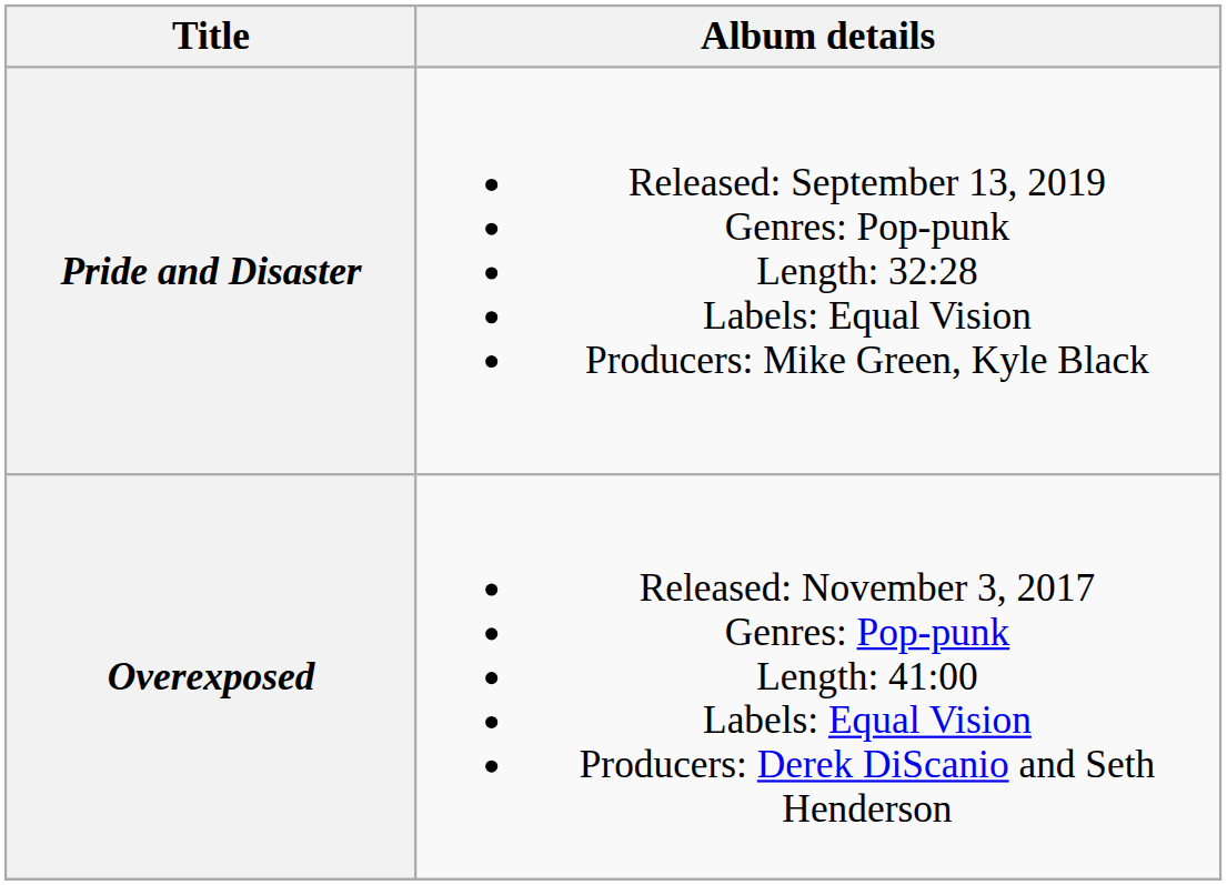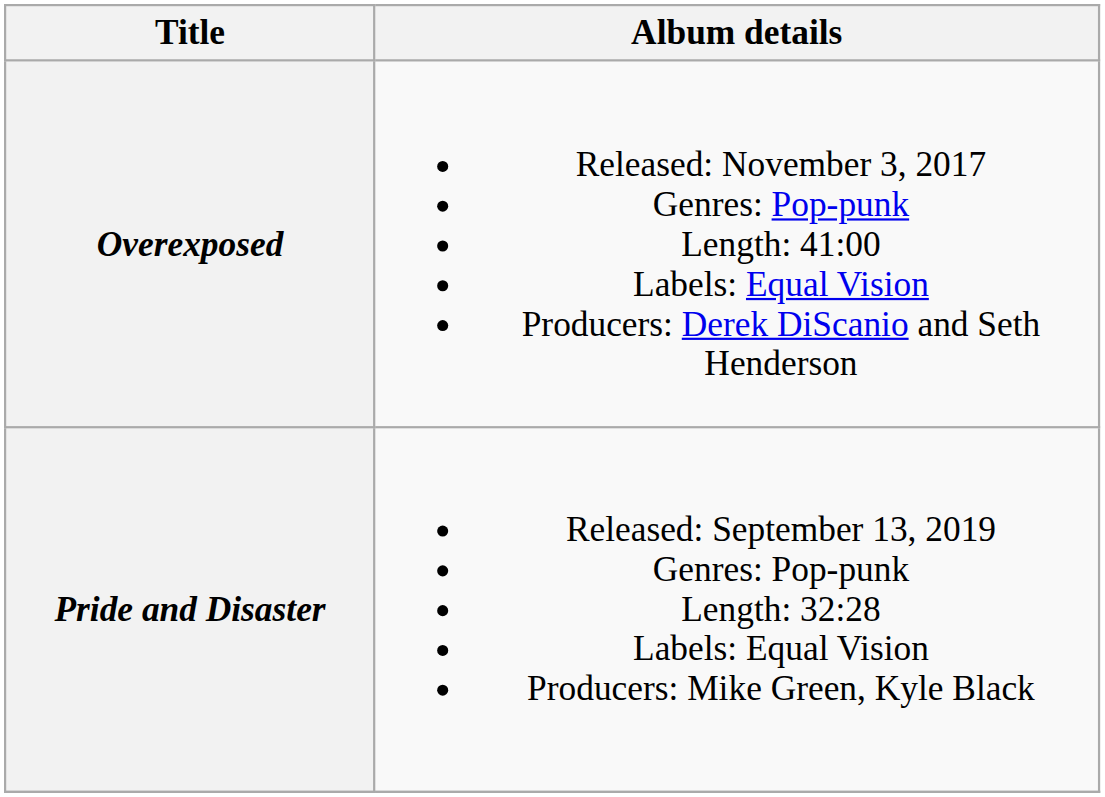rows swapped: Overexposed <-> Pride and Disaster
